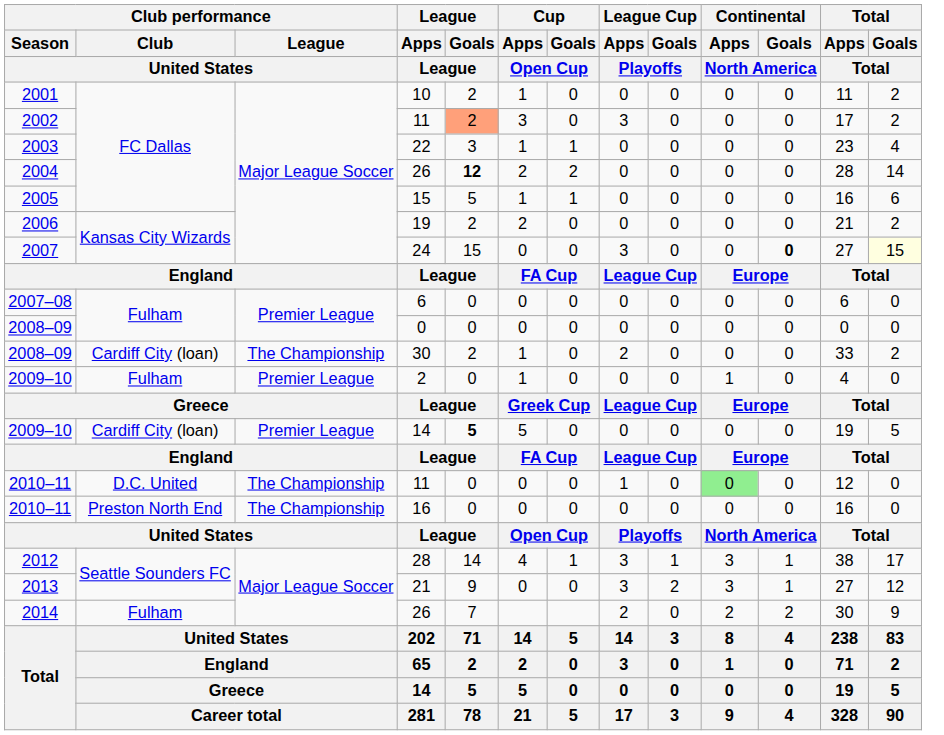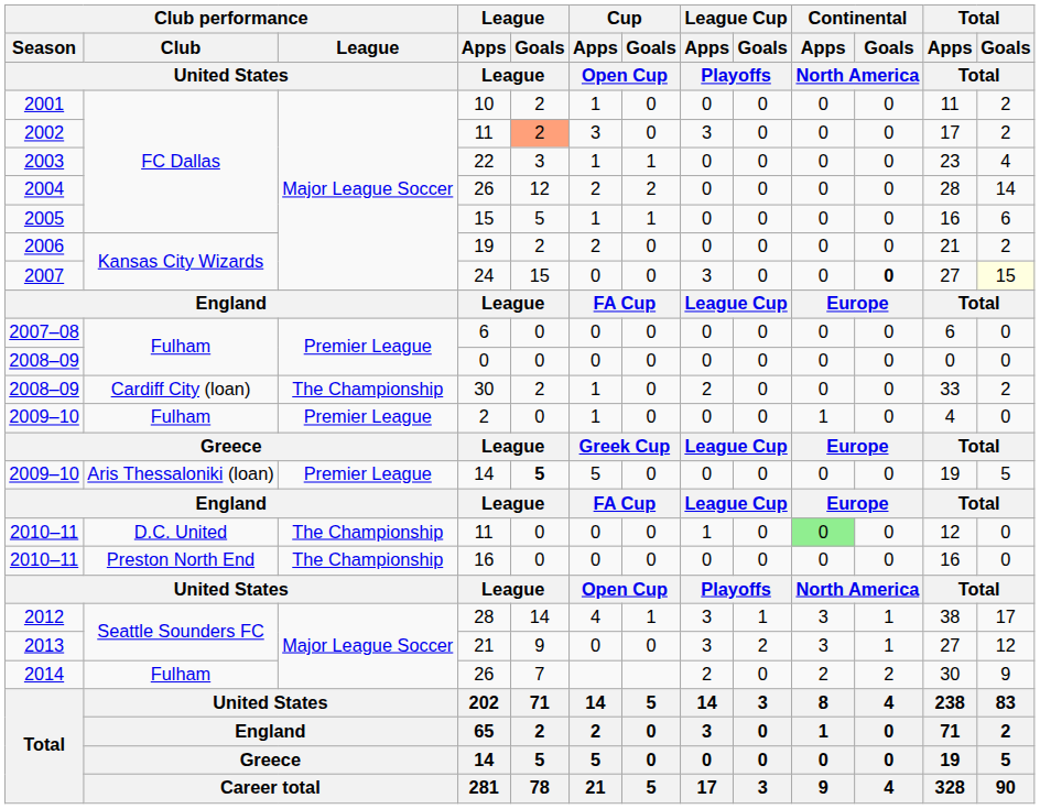2004 / 26 | League / Goals / League: bold -> normal
2009–10 / 14 | Club performance / Club / United States: Cardiff City (loan) -> Aris Thessaloniki (loan)
